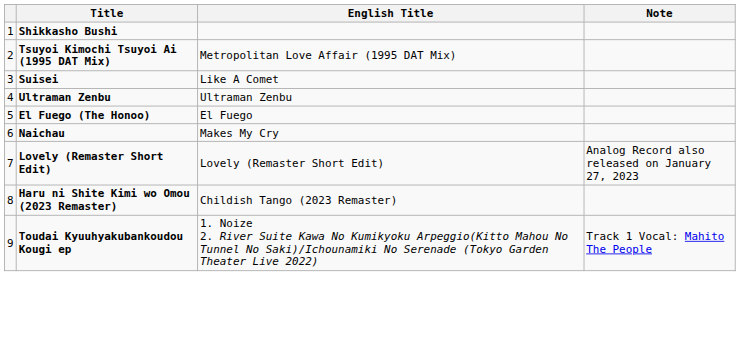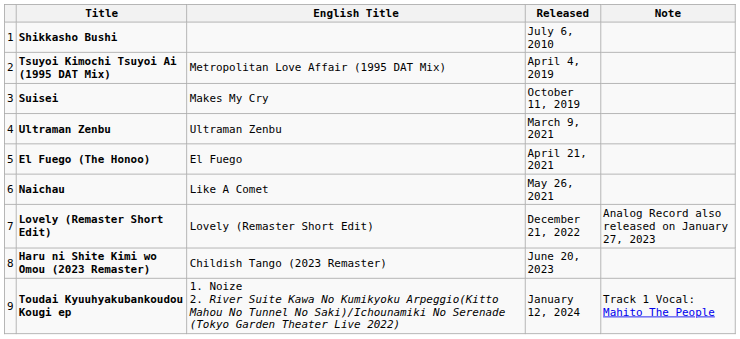+ column: Released | July 6, 2010 | April 4, 2019 | October 11, 2019 | March 9, 2021 | April 21, 2021 | May 26, 2021 | December 21, 2022 | June 20, 2023 | January 12, 2024
Suisei | English Title: Like A Comet -> Makes My Cry
Naichau | English Title: Makes My Cry -> Like A Comet
